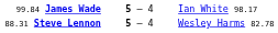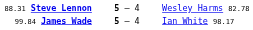rows swapped: 99.84 James Wade <-> 88.31 Steve Lennon
